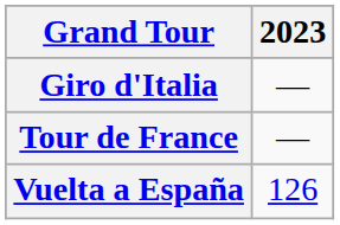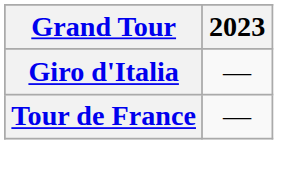- row: Vuelta a España | 126
